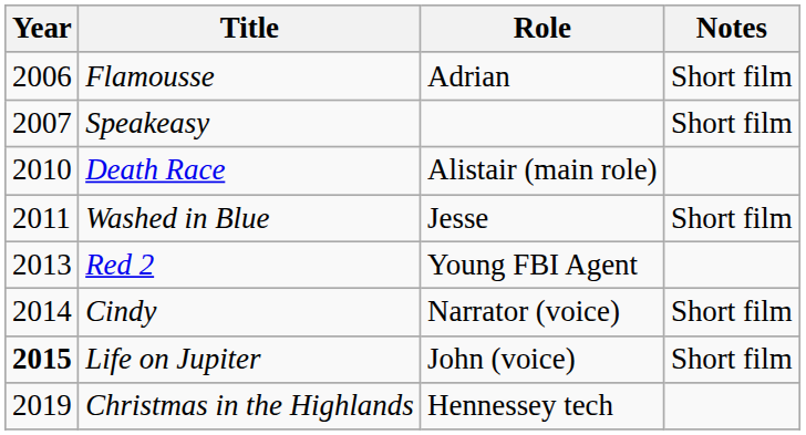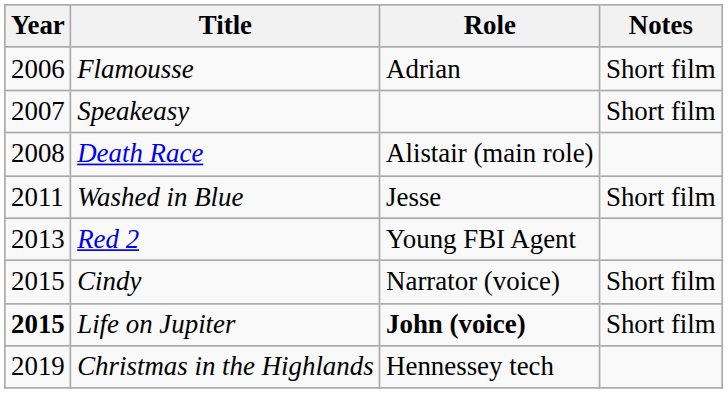Death Race | Year: 2010 -> 2008
Cindy | Year: 2014 -> 2015
Life on Jupiter | Role: normal -> bold
